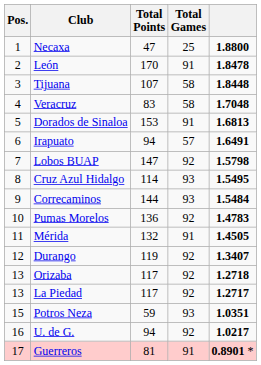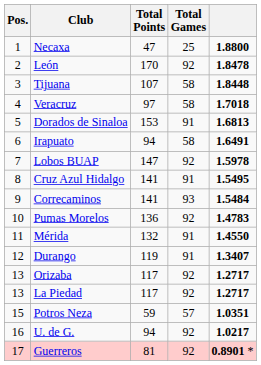León | Total Games: 91 -> 92
Veracruz | Total Points: 83 -> 97
Veracruz | column 5: 1.7048 -> 1.7018
Irapuato | Total Games: 57 -> 58
Lobos BUAP | column 5: 1.5798 -> 1.5978
Cruz Azul Hidalgo | Total Points: 114 -> 141
Cruz Azul Hidalgo | Total Games: 93 -> 91
Correcaminos | Total Points: 144 -> 141
Mérida | column 5: 1.4505 -> 1.4550
Durango | Total Games: 92 -> 91
Orizaba | column 5: 1.2718 -> 1.2717
Potros Neza | Total Games: 93 -> 57
Guerreros | Total Games: 91 -> 92
